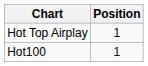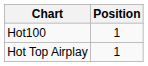rows swapped: Hot100 <-> Hot Top Airplay
